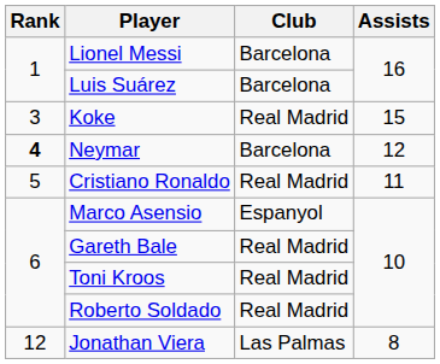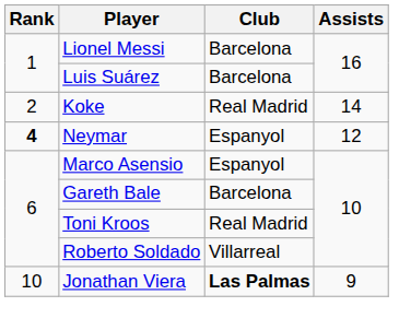Koke | Rank: 3 -> 2
Koke | Assists: 15 -> 14
Neymar | Club: Barcelona -> Espanyol
- row: 5 | Cristiano Ronaldo | Real Madrid | 11
Gareth Bale | Club: Real Madrid -> Barcelona
Roberto Soldado | Club: Real Madrid -> Villarreal
Jonathan Viera | Rank: 12 -> 10
Jonathan Viera | Club: normal -> bold
Jonathan Viera | Assists: 8 -> 9
